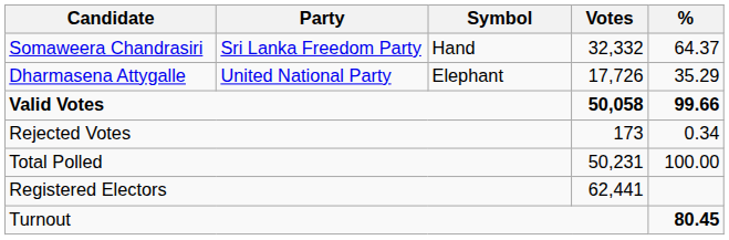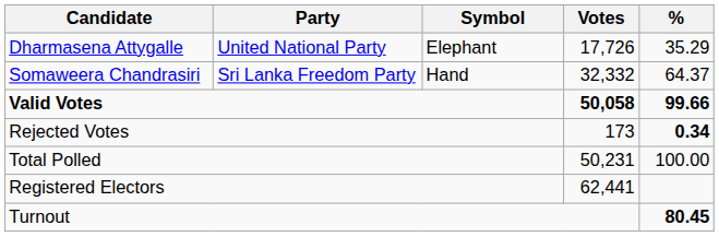rows swapped: Somaweera Chandrasiri <-> Dharmasena Attygalle
Rejected Votes | %: normal -> bold
